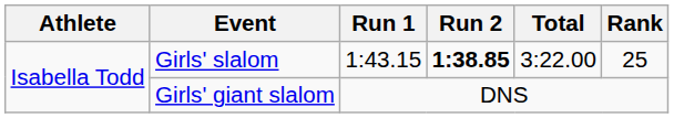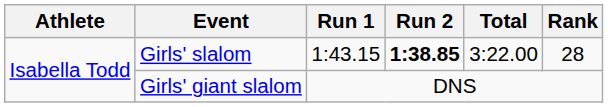Girls' slalom | Rank: 25 -> 28
